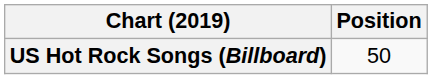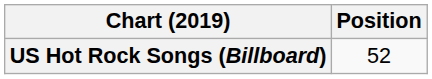US Hot Rock Songs (Billboard) | Position: 50 -> 52
